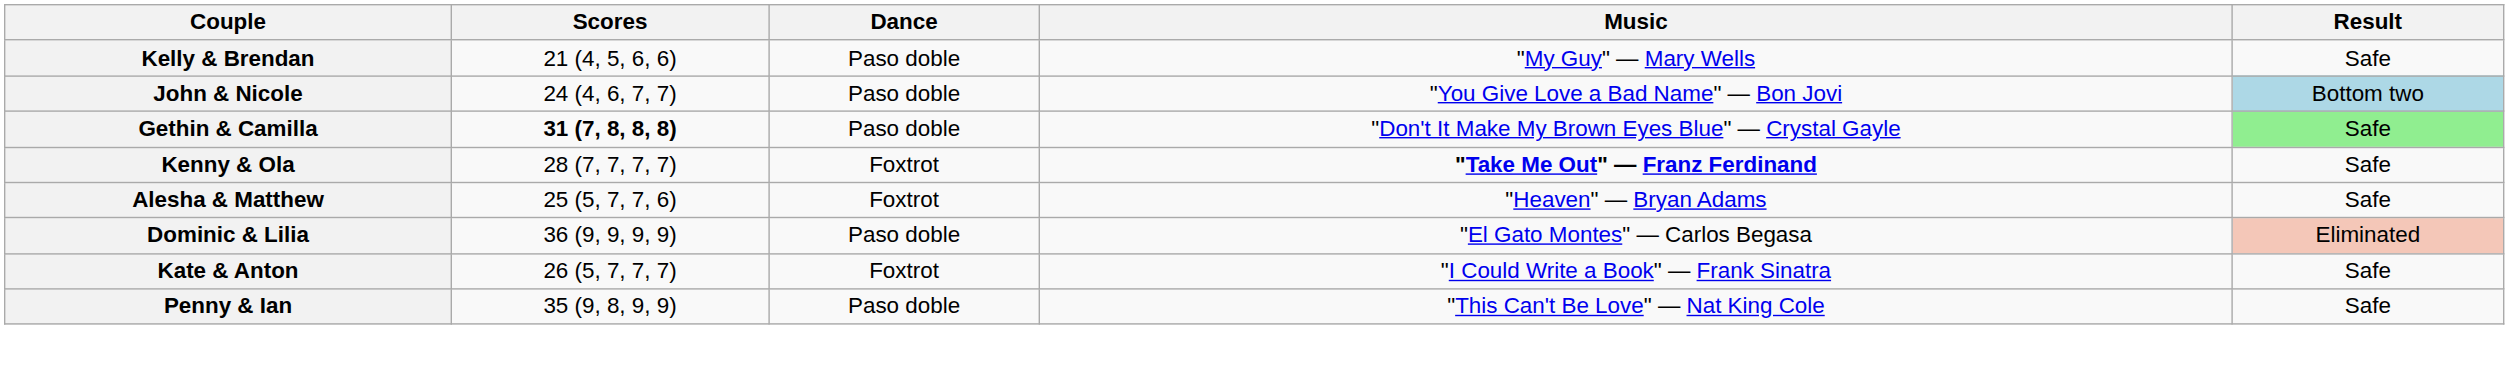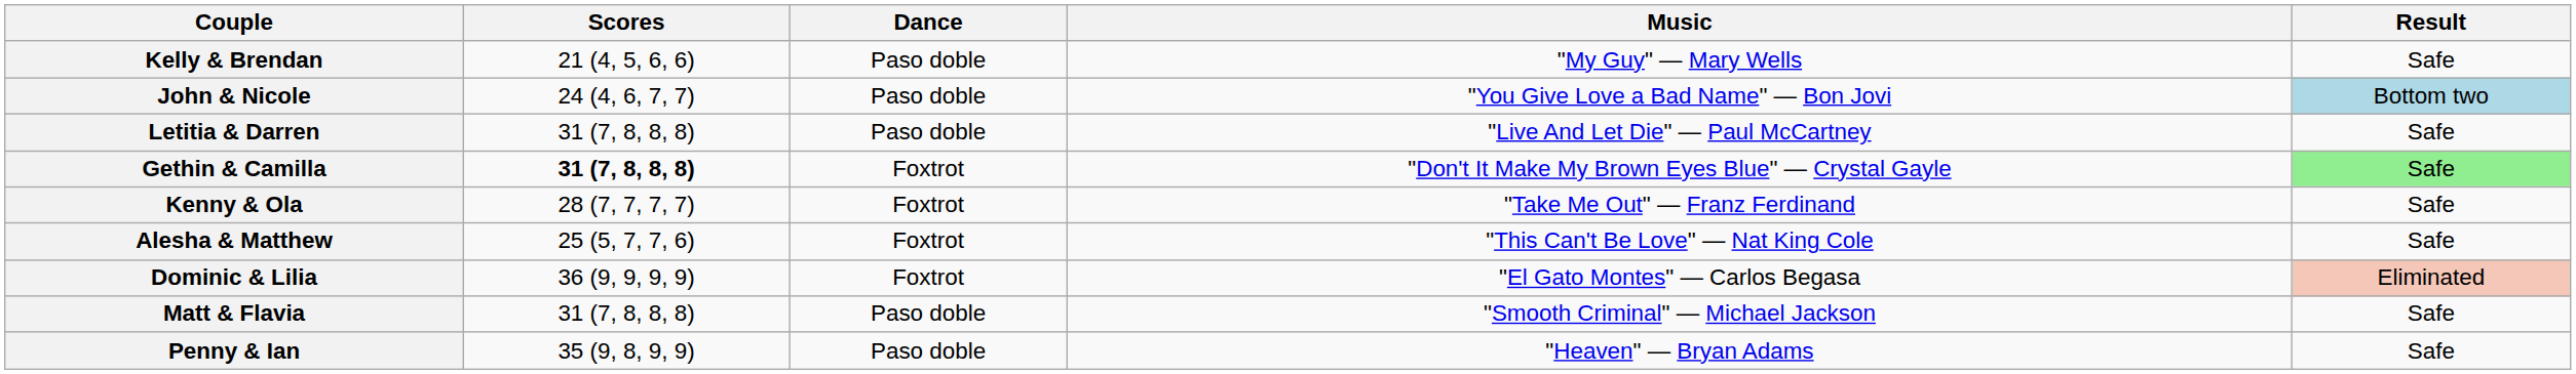+ row: Letitia & Darren | 31 (7, 8, 8, 8) | Paso doble | "Live And Let Die" — Paul McCartney | Safe
Gethin & Camilla | Dance: Paso doble -> Foxtrot
Kenny & Ola | Music: bold -> normal
Alesha & Matthew | Music: "Heaven" — Bryan Adams -> "This Can't Be Love" — Nat King Cole
Dominic & Lilia | Dance: Paso doble -> Foxtrot
- row: Kate & Anton | 26 (5, 7, 7, 7) | Foxtrot | "I Could Write a Book" — Frank Sinatra | Safe
+ row: Matt & Flavia | 31 (7, 8, 8, 8) | Paso doble | "Smooth Criminal" — Michael Jackson | Safe
Penny & Ian | Music: "This Can't Be Love" — Nat King Cole -> "Heaven" — Bryan Adams
